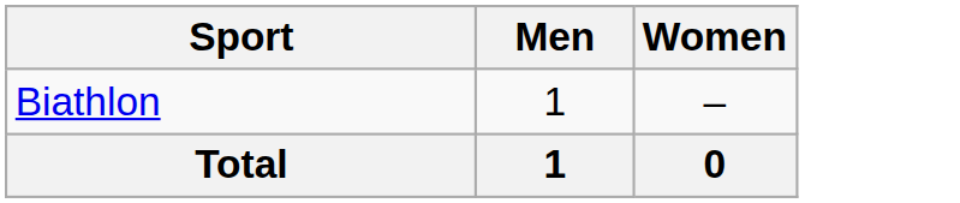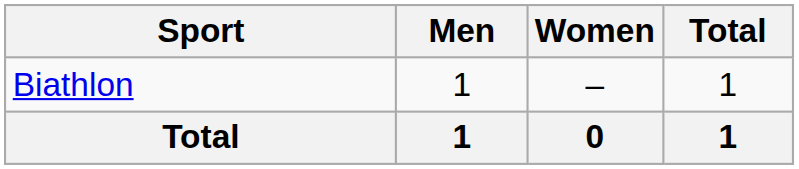+ column: Total | 1 | 1
